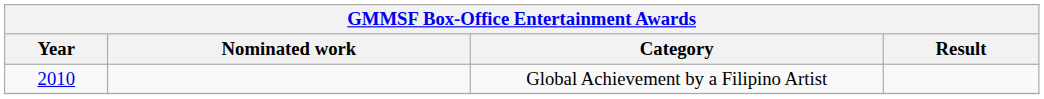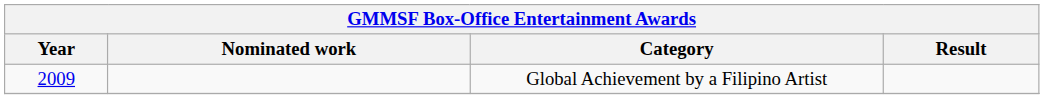Global Achievement by a Filipino Artist | Year: 2010 -> 2009
